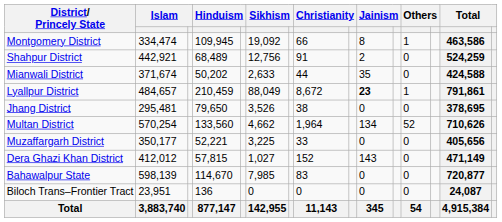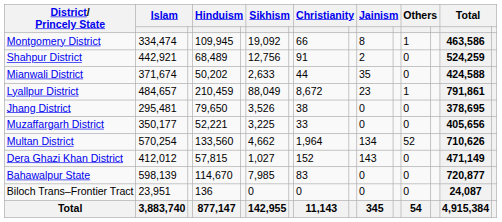Lyallpur District | column 10: bold -> normal
rows swapped: Multan District <-> Muzaffargarh District
